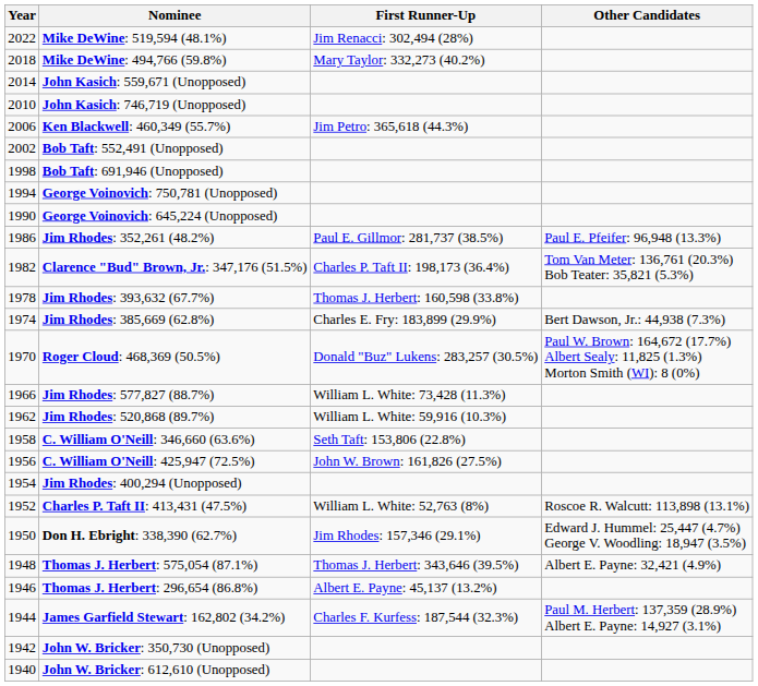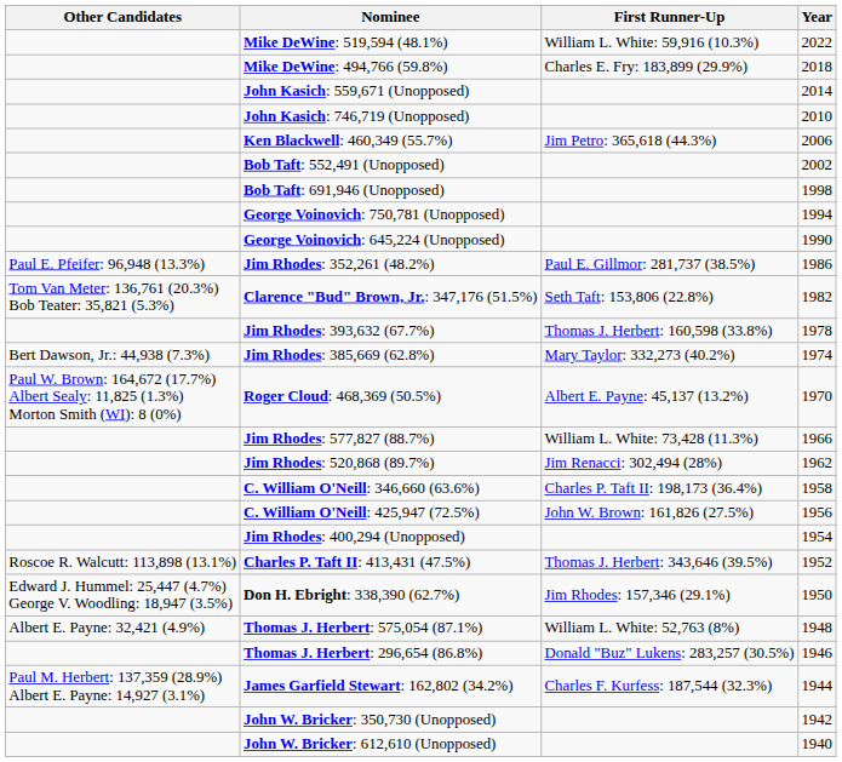columns swapped: Year <-> Other Candidates
Mike DeWine: 519,594 (48.1%) | First Runner-Up: Jim Renacci: 302,494 (28%) -> William L. White: 59,916 (10.3%)
Mike DeWine: 494,766 (59.8%) | First Runner-Up: Mary Taylor: 332,273 (40.2%) -> Charles E. Fry: 183,899 (29.9%)
Clarence "Bud" Brown, Jr.: 347,176 (51.5%) | First Runner-Up: Charles P. Taft II: 198,173 (36.4%) -> Seth Taft: 153,806 (22.8%)
Jim Rhodes: 385,669 (62.8%) | First Runner-Up: Charles E. Fry: 183,899 (29.9%) -> Mary Taylor: 332,273 (40.2%)
Roger Cloud: 468,369 (50.5%) | First Runner-Up: Donald "Buz" Lukens: 283,257 (30.5%) -> Albert E. Payne: 45,137 (13.2%)
Jim Rhodes: 520,868 (89.7%) | First Runner-Up: William L. White: 59,916 (10.3%) -> Jim Renacci: 302,494 (28%)
C. William O'Neill: 346,660 (63.6%) | First Runner-Up: Seth Taft: 153,806 (22.8%) -> Charles P. Taft II: 198,173 (36.4%)
Charles P. Taft II: 413,431 (47.5%) | First Runner-Up: William L. White: 52,763 (8%) -> Thomas J. Herbert: 343,646 (39.5%)
Thomas J. Herbert: 575,054 (87.1%) | First Runner-Up: Thomas J. Herbert: 343,646 (39.5%) -> William L. White: 52,763 (8%)
Thomas J. Herbert: 296,654 (86.8%) | First Runner-Up: Albert E. Payne: 45,137 (13.2%) -> Donald "Buz" Lukens: 283,257 (30.5%)
